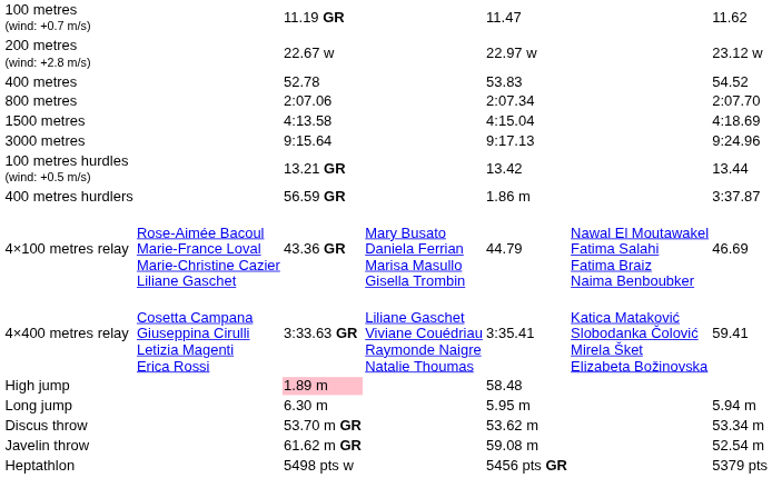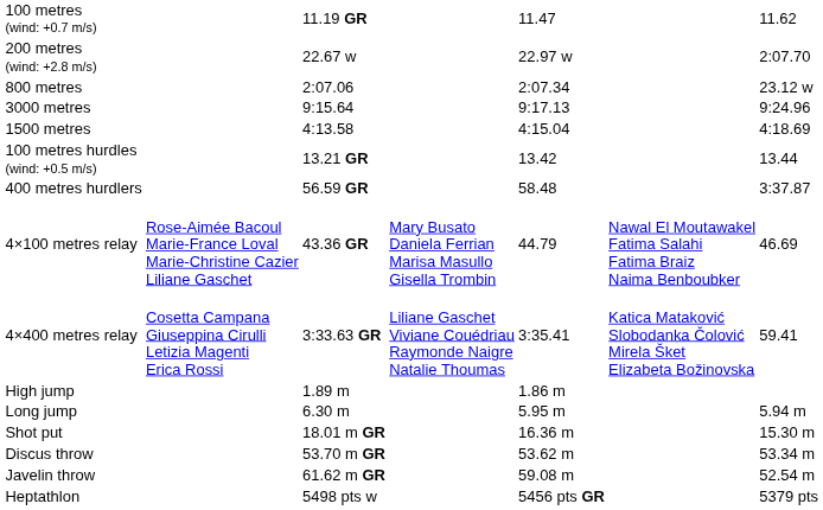200 metres (wind: +2.8 m/s) | column 7: 23.12 w -> 2:07.70
- row: 400 metres | 52.78 | 53.83 | 54.52
800 metres | column 7: 2:07.70 -> 23.12 w
rows swapped: 1500 metres <-> 3000 metres
400 metres hurdlers | column 5: 1.86 m -> 58.48
High jump | column 3: pink background -> no background
High jump | column 5: 58.48 -> 1.86 m
+ row: Shot put | 18.01 m GR | 16.36 m | 15.30 m
